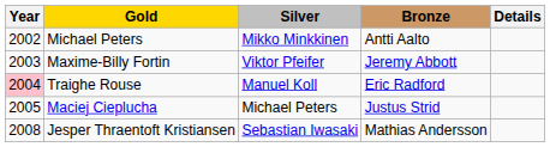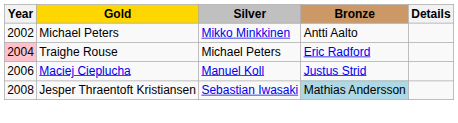- row: 2003 | Maxime-Billy Fortin | Viktor Pfeifer | Jeremy Abbott
Traighe Rouse | Silver: Manuel Koll -> Michael Peters
Maciej Cieplucha | Year: 2005 -> 2006
Maciej Cieplucha | Silver: Michael Peters -> Manuel Koll
Jesper Thraentoft Kristiansen | Bronze: no background -> lightblue background
